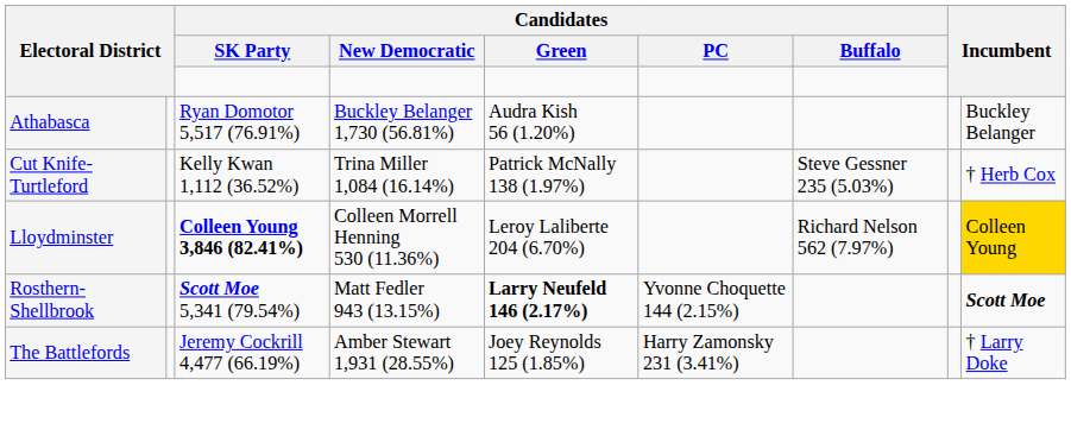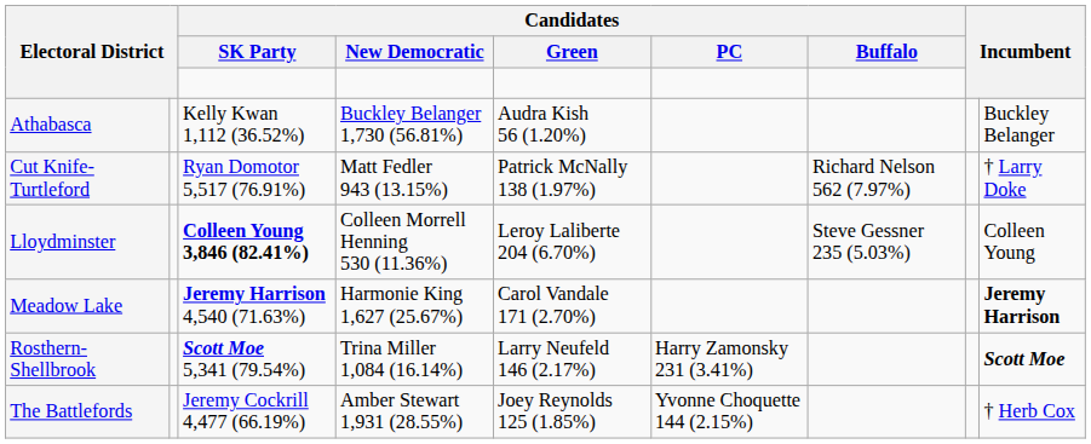Athabasca | Candidates / SK Party: Ryan Domotor 5,517 (76.91%) -> Kelly Kwan 1,112 (36.52%)
Cut Knife-Turtleford | Candidates / SK Party: Kelly Kwan 1,112 (36.52%) -> Ryan Domotor 5,517 (76.91%)
Cut Knife-Turtleford | Candidates / New Democratic: Trina Miller 1,084 (16.14%) -> Matt Fedler 943 (13.15%)
Cut Knife-Turtleford | Candidates / Buffalo: Steve Gessner 235 (5.03%) -> Richard Nelson 562 (7.97%)
Cut Knife-Turtleford | column 9: † Herb Cox -> † Larry Doke
Lloydminster | Candidates / Buffalo: Richard Nelson 562 (7.97%) -> Steve Gessner 235 (5.03%)
Lloydminster | column 9: gold background -> no background
+ row: Meadow Lake | Jeremy Harrison 4,540 (71.63%) | Harmonie King 1,627 (25.67%) | Carol Vandale 171 (2.70%) | Jeremy Harrison
Rosthern-Shellbrook | Candidates / New Democratic: Matt Fedler 943 (13.15%) -> Trina Miller 1,084 (16.14%)
Rosthern-Shellbrook | Candidates / Green: bold -> normal
Rosthern-Shellbrook | Candidates / PC: Yvonne Choquette 144 (2.15%) -> Harry Zamonsky 231 (3.41%)
The Battlefords | Candidates / PC: Harry Zamonsky 231 (3.41%) -> Yvonne Choquette 144 (2.15%)
The Battlefords | column 9: † Larry Doke -> † Herb Cox
